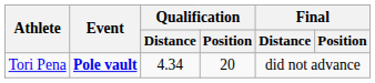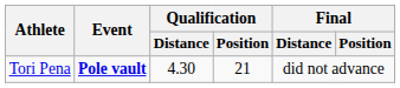Tori Pena | Qualification / Distance: 4.34 -> 4.30
Tori Pena | Qualification / Position: 20 -> 21
